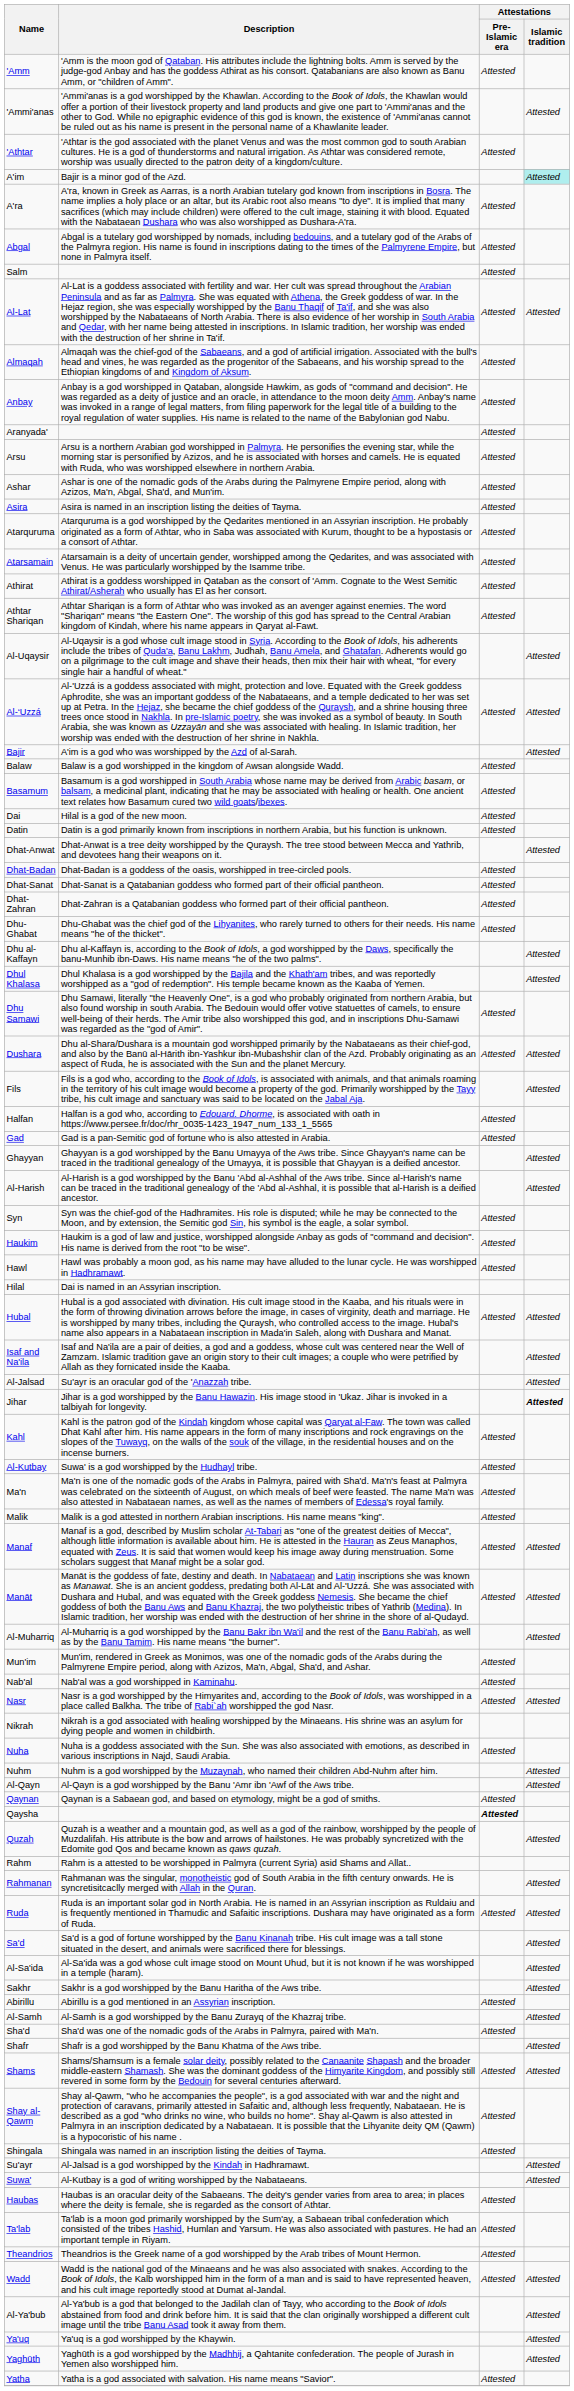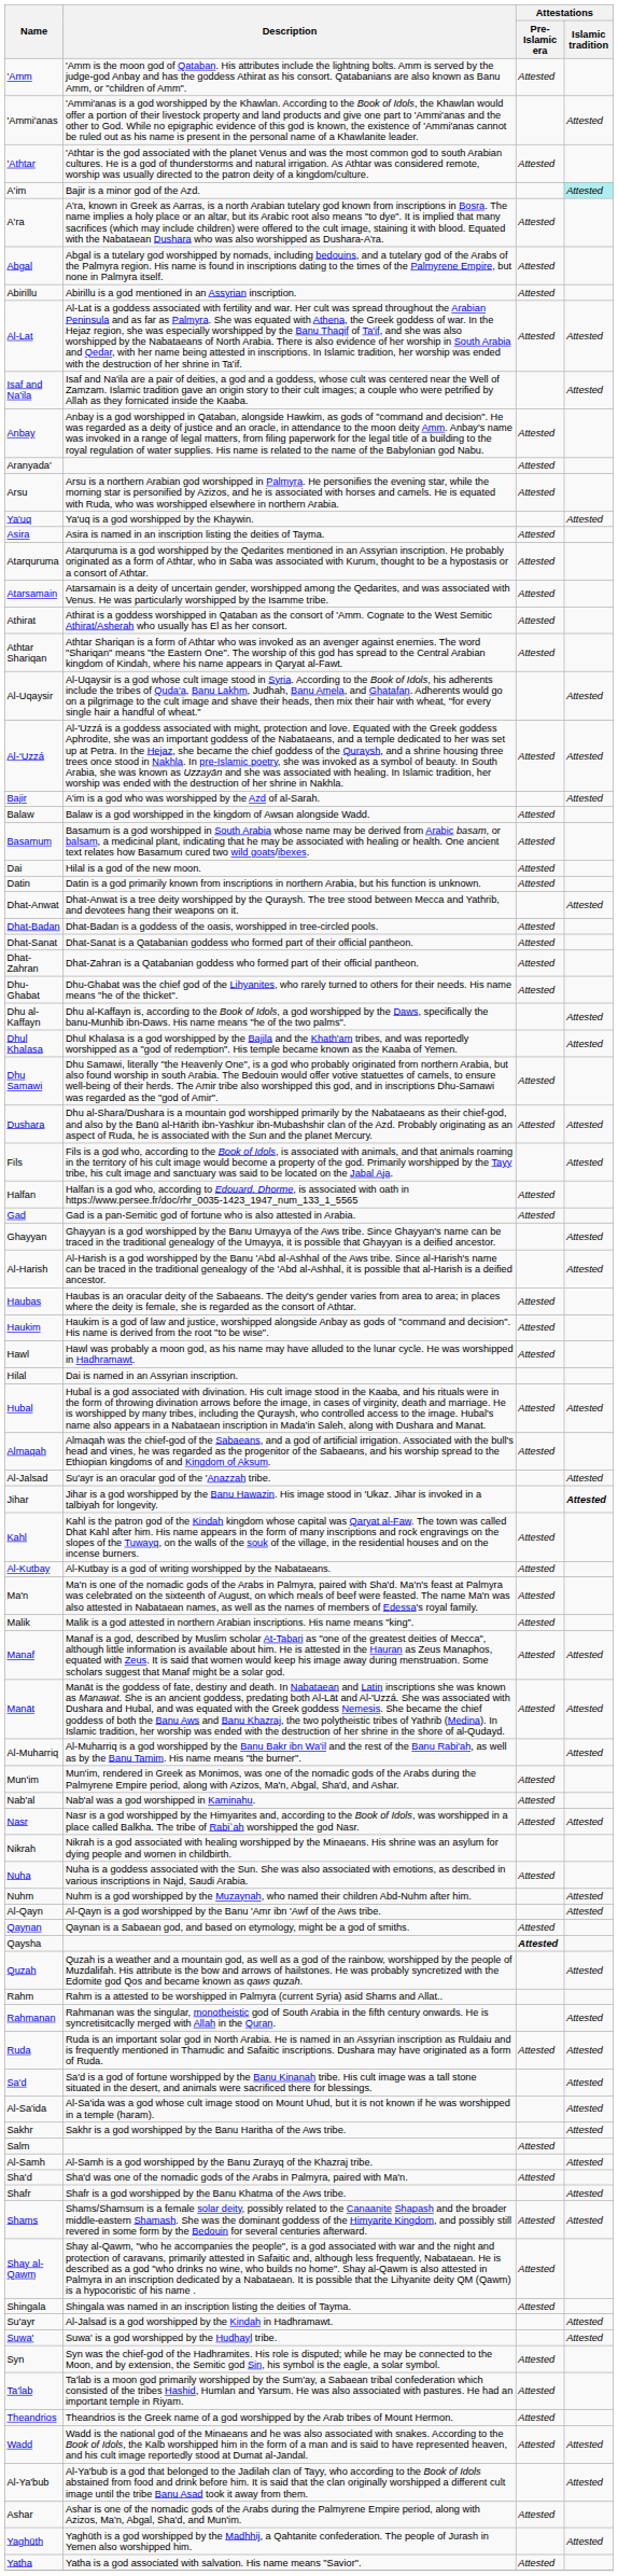rows swapped: Abirillu <-> Salm
rows swapped: Almaqah <-> Isaf and Na'ila
rows swapped: Ashar <-> Ya'uq
rows swapped: Haubas <-> Syn
Al-Kutbay | Description: Suwa' is a god worshipped by the Hudhayl tribe. -> Al-Kutbay is a god of writing worshipped by the Nabataeans.
Suwa' | Description: Al-Kutbay is a god of writing worshipped by the Nabataeans. -> Suwa' is a god worshipped by the Hudhayl tribe.
